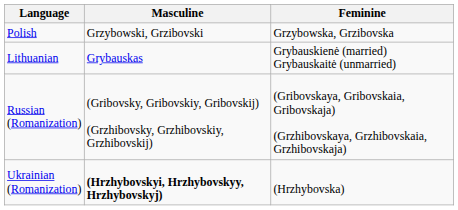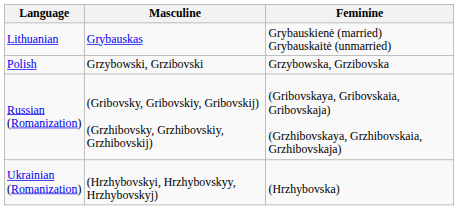rows swapped: Polish <-> Lithuanian
Ukrainian (Romanization) | Masculine: bold -> normal
